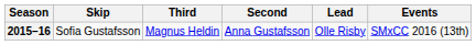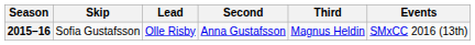columns swapped: Third <-> Lead
